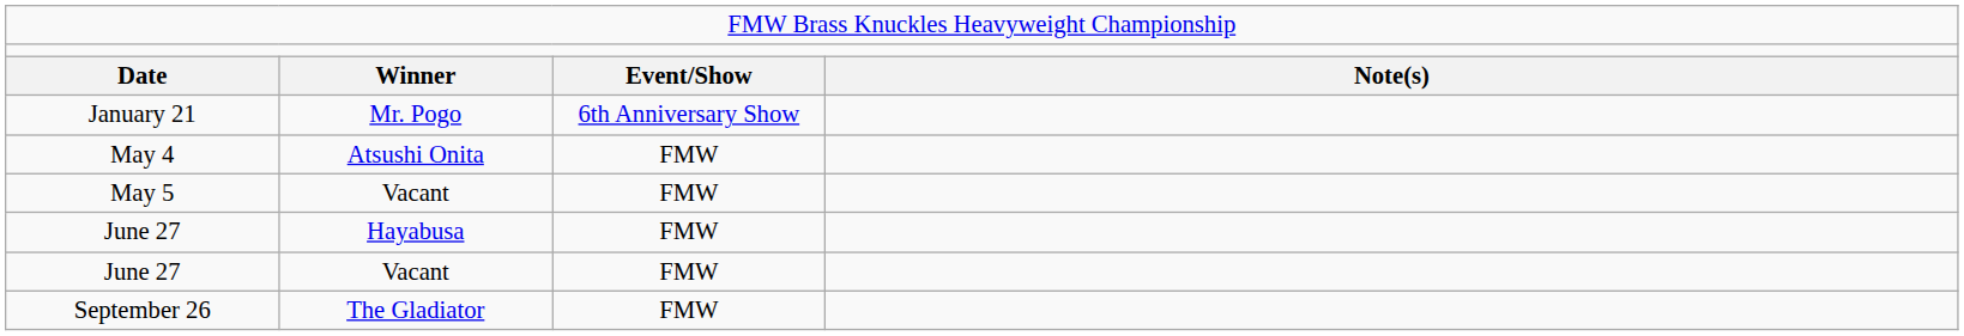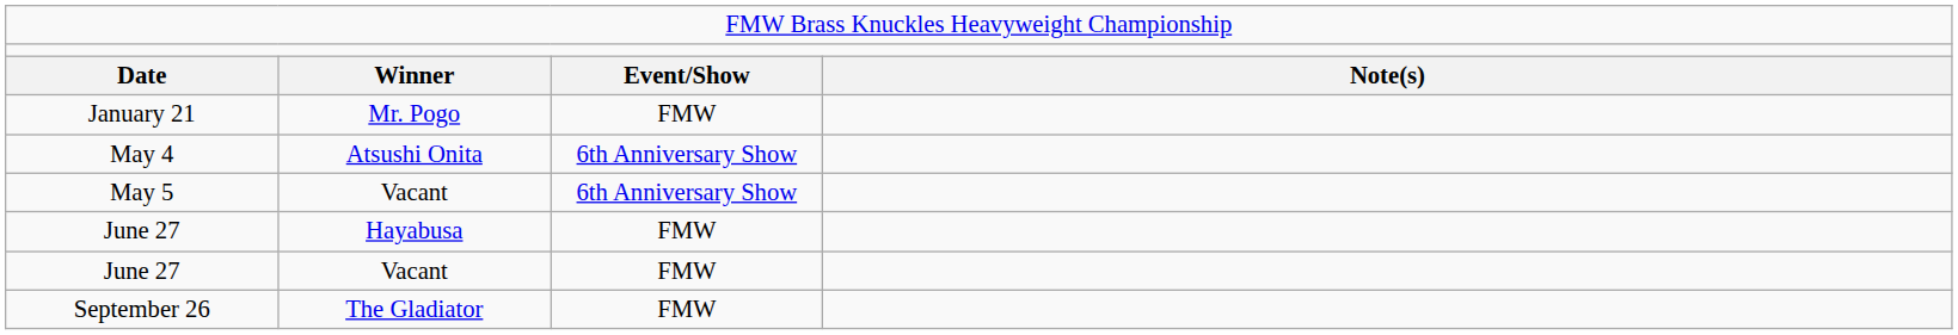January 21 | column 3: 6th Anniversary Show -> FMW
May 4 | column 3: FMW -> 6th Anniversary Show
May 5 | column 3: FMW -> 6th Anniversary Show
